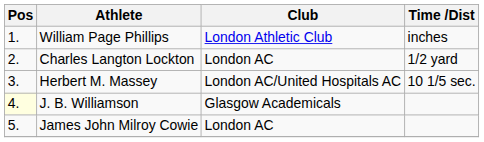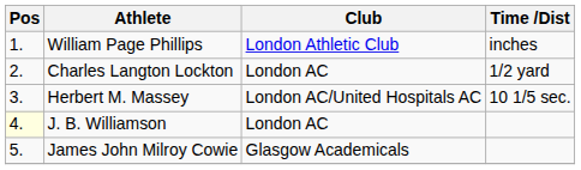J. B. Williamson | Club: Glasgow Academicals -> London AC
James John Milroy Cowie | Club: London AC -> Glasgow Academicals
